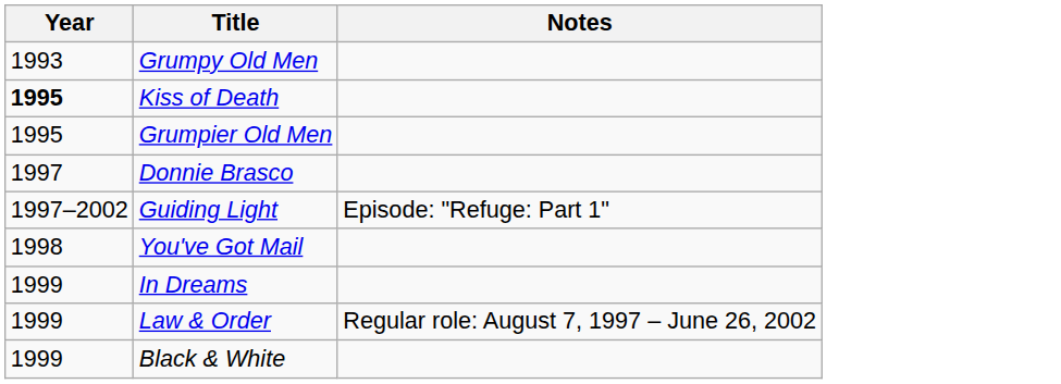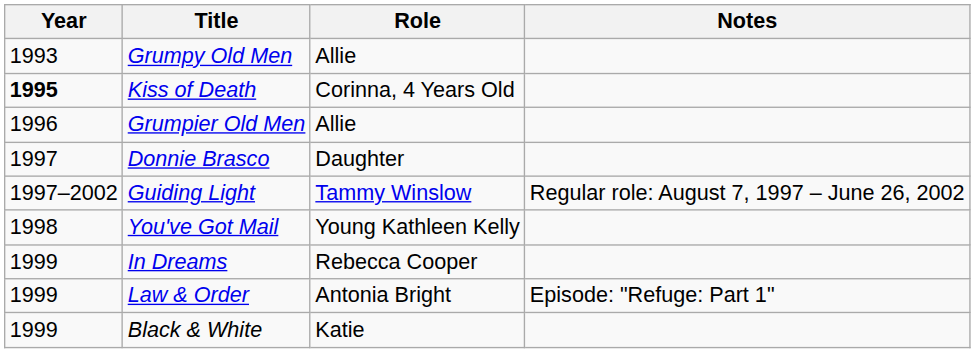+ column: Role | Allie | Corinna, 4 Years Old | Allie | Daughter | Tammy Winslow | Young Kathleen Kelly | Rebecca Cooper | Antonia Bright | Katie
Grumpier Old Men | Year: 1995 -> 1996
Guiding Light | Notes: Episode: "Refuge: Part 1" -> Regular role: August 7, 1997 – June 26, 2002
Law & Order | Notes: Regular role: August 7, 1997 – June 26, 2002 -> Episode: "Refuge: Part 1"
